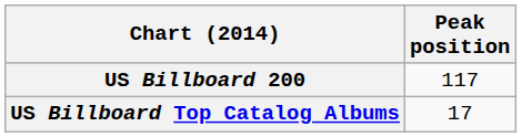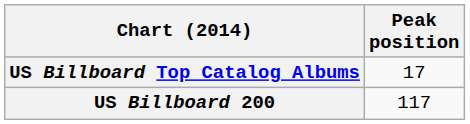rows swapped: US Billboard 200 <-> US Billboard Top Catalog Albums
